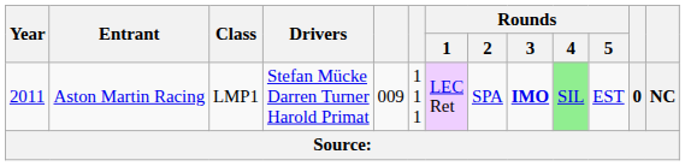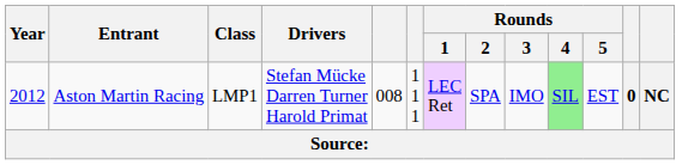Aston Martin Racing | Year: 2011 -> 2012
Aston Martin Racing | column 5: 009 -> 008
Aston Martin Racing | Rounds / 3: bold -> normal
